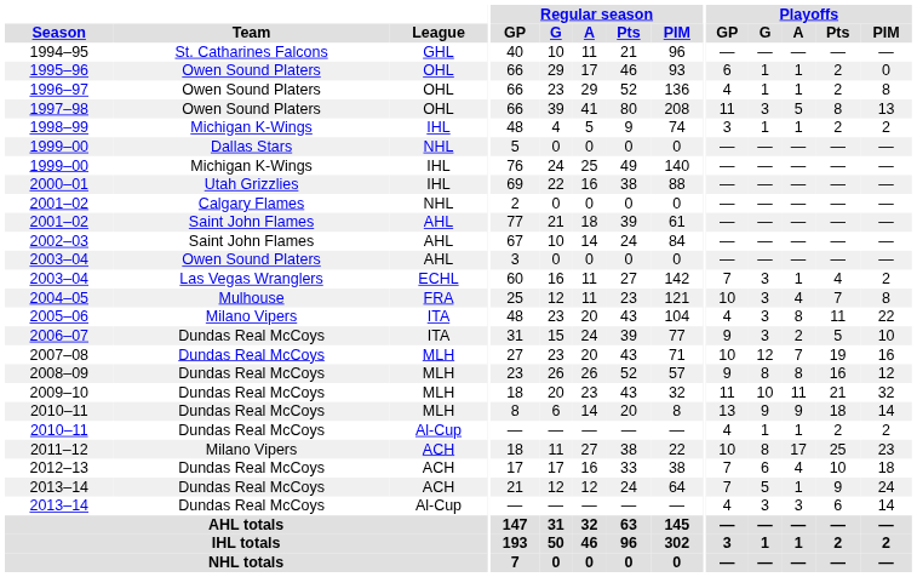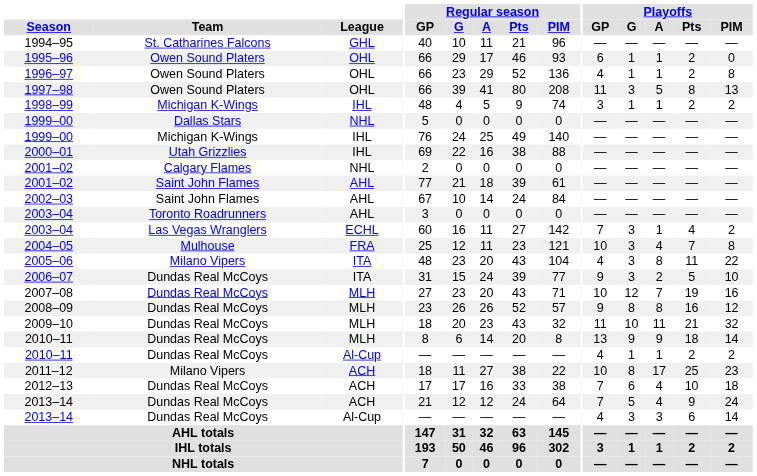2003–04 / AHL | Team: Owen Sound Platers -> Toronto Roadrunners
2013–14 / ACH | Playoffs / A: 1 -> 4
